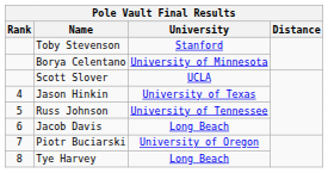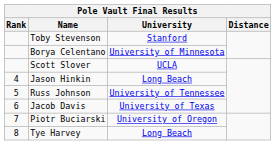Jason Hinkin | University: University of Texas -> Long Beach
Jacob Davis | University: Long Beach -> University of Texas
